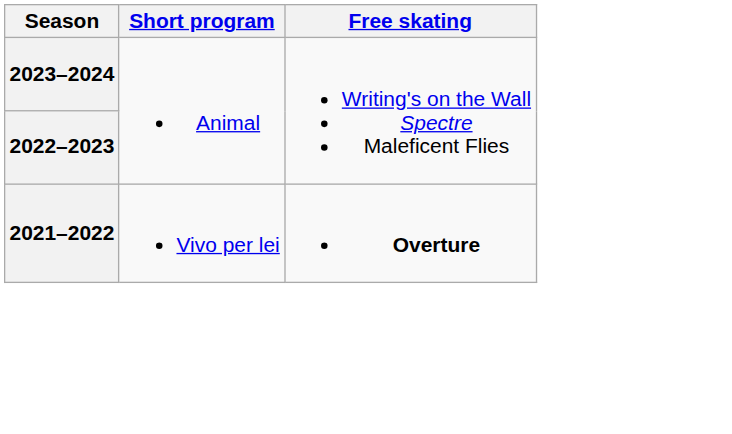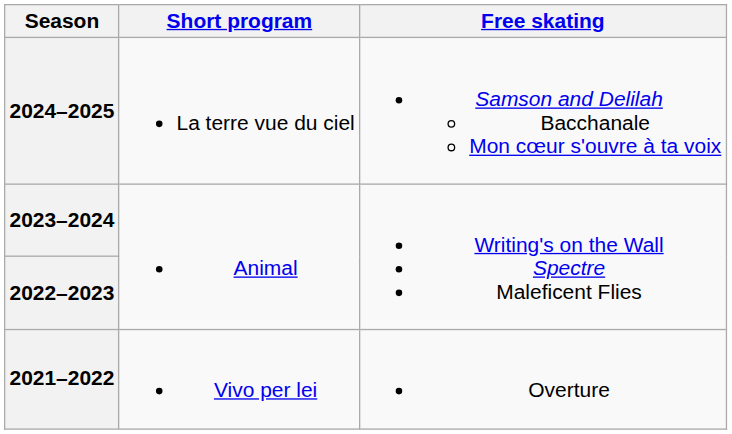+ row: 2024–2025 | La terre vue du ciel | Samson and Delilah Bacchanale Mon cœur s'ouvre à ta voix
2021–2022 | Free skating: bold -> normal
